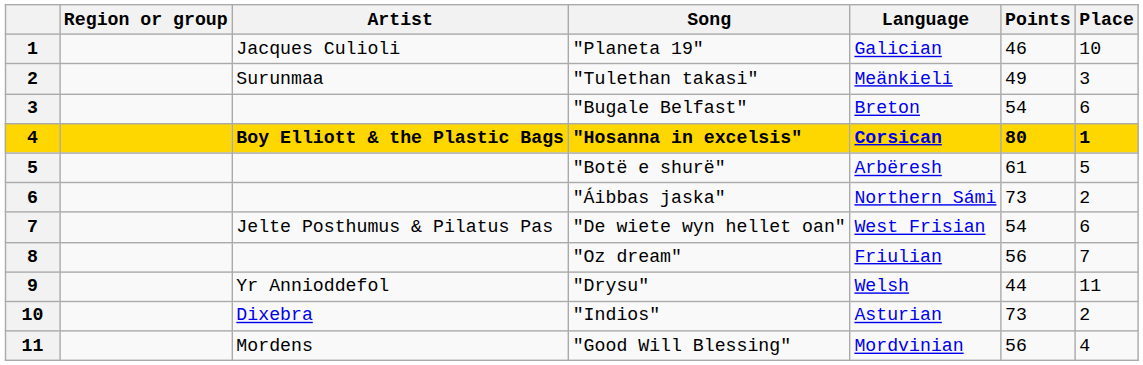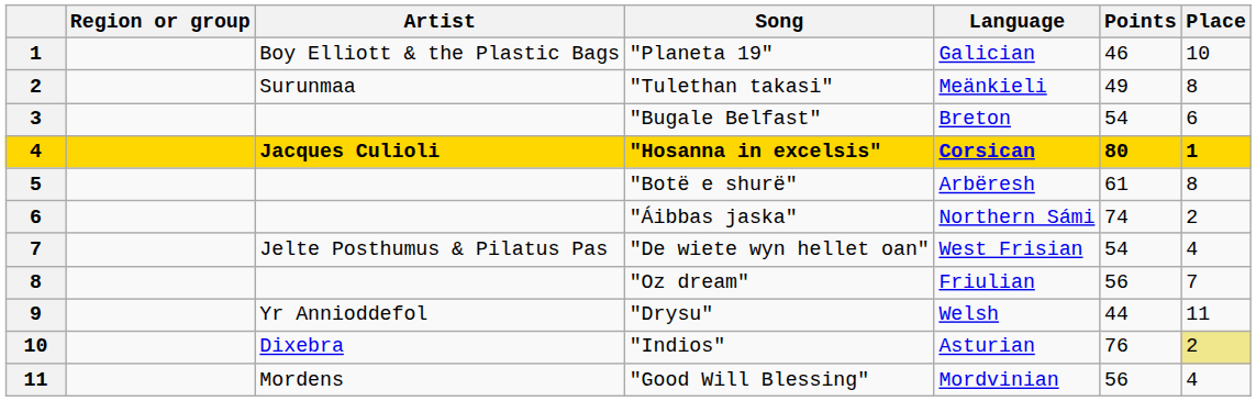"Planeta 19" | Artist: Jacques Culioli -> Boy Elliott & the Plastic Bags
"Tulethan takasi" | Place: 3 -> 8
"Hosanna in excelsis" | Artist: Boy Elliott & the Plastic Bags -> Jacques Culioli
"Botë e shurë" | Place: 5 -> 8
"Áibbas jaska" | Points: 73 -> 74
"De wiete wyn hellet oan" | Place: 6 -> 4
"Indios" | Points: 73 -> 76
"Indios" | Place: no background -> khaki background
